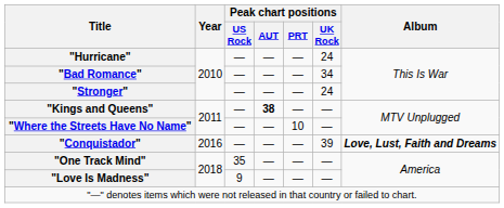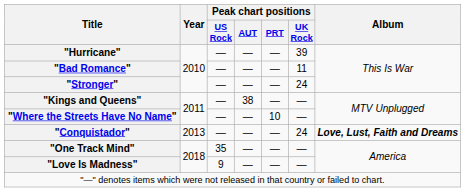"Hurricane" | Peak chart positions / UK Rock: 24 -> 39
"Bad Romance" | Peak chart positions / UK Rock: 34 -> 11
"Kings and Queens" | Peak chart positions / AUT: bold -> normal
"Conquistador" | Year: 2016 -> 2013
"Conquistador" | Peak chart positions / UK Rock: 39 -> 24
